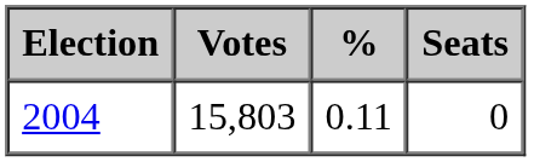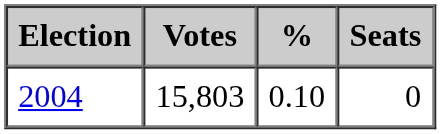2004 | %: 0.11 -> 0.10
